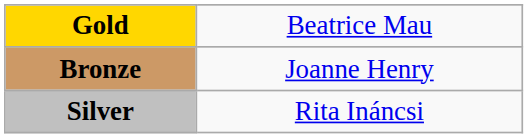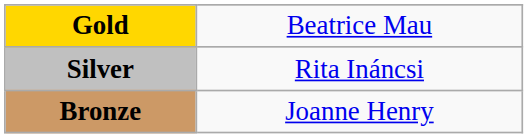rows swapped: Silver <-> Bronze
